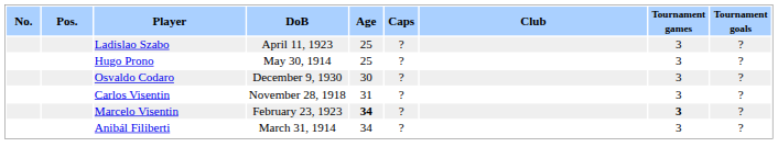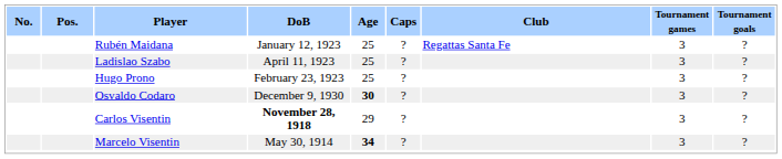+ row: Rubén Maidana | January 12, 1923 | 25 | ? | Regattas Santa Fe | 3 | ?
Hugo Prono | DoB: May 30, 1914 -> February 23, 1923
Osvaldo Codaro | Age: normal -> bold
Carlos Visentin | DoB: normal -> bold
Carlos Visentin | Age: 31 -> 29
Marcelo Visentin | DoB: February 23, 1923 -> May 30, 1914
Marcelo Visentin | Tournament games: bold -> normal
- row: Anibál Filiberti | March 31, 1914 | 34 | ? | 3 | ?
